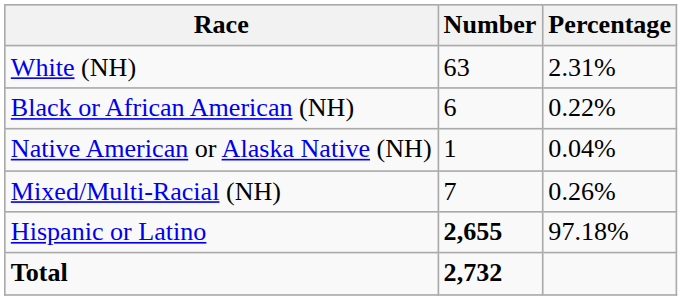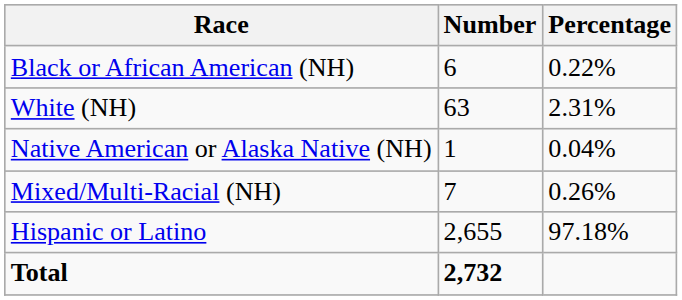rows swapped: White (NH) <-> Black or African American (NH)
Hispanic or Latino | Number: bold -> normal
